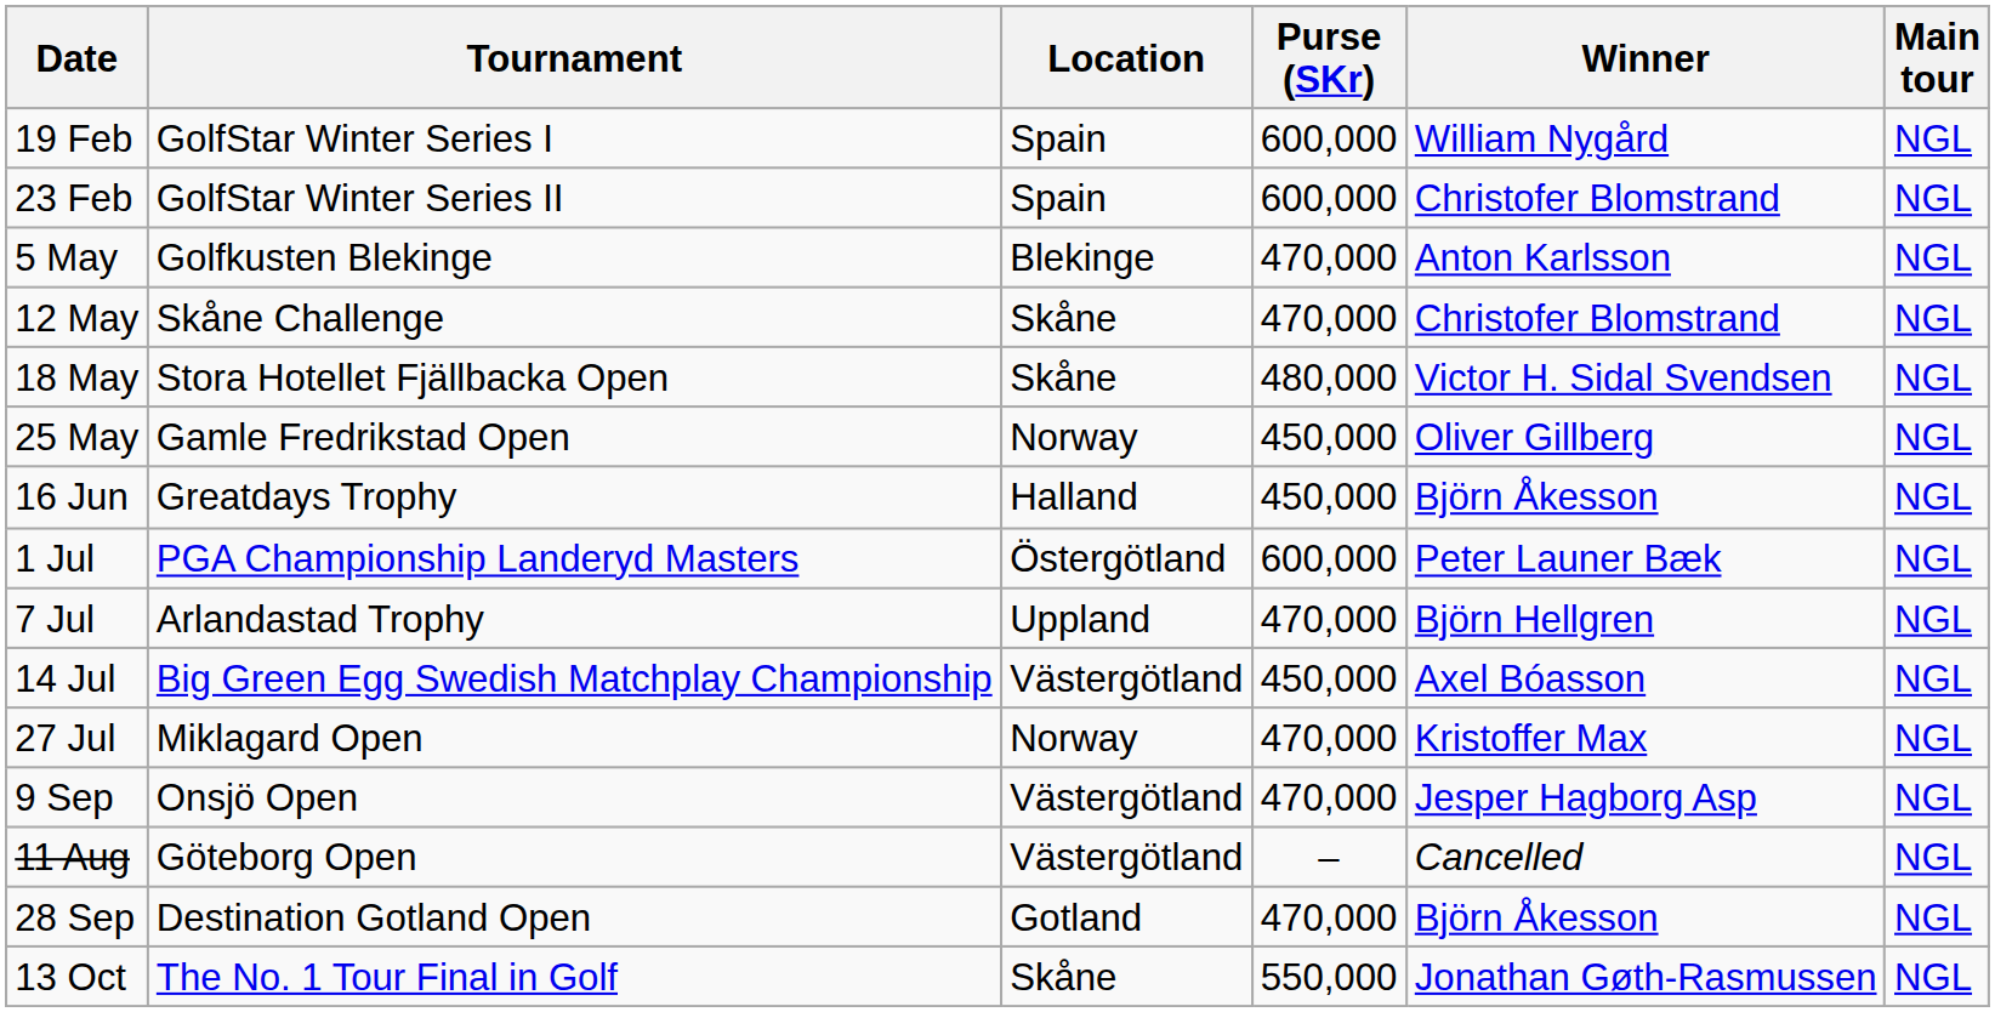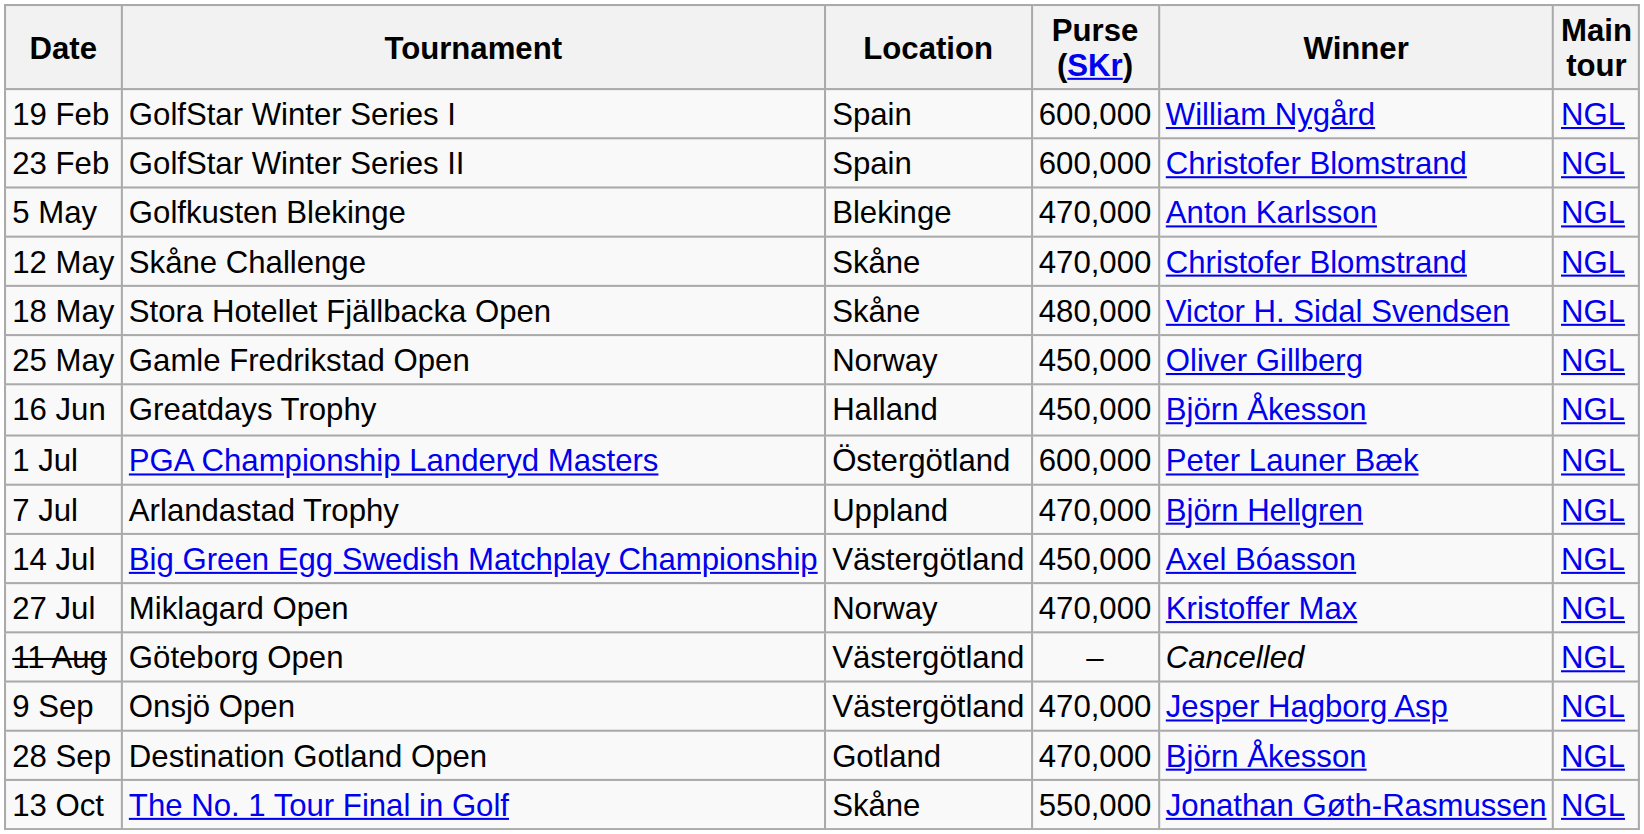rows swapped: 11 Aug <-> 9 Sep
